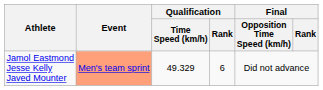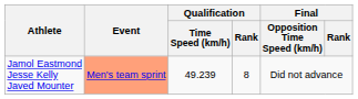Jamol Eastmond Jesse Kelly Javed Mounter | Qualification / Time Speed (km/h): 49.329 -> 49.239
Jamol Eastmond Jesse Kelly Javed Mounter | Qualification / Rank: 6 -> 8
